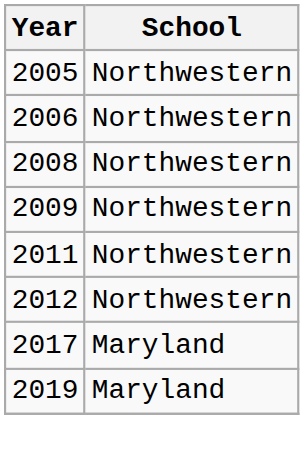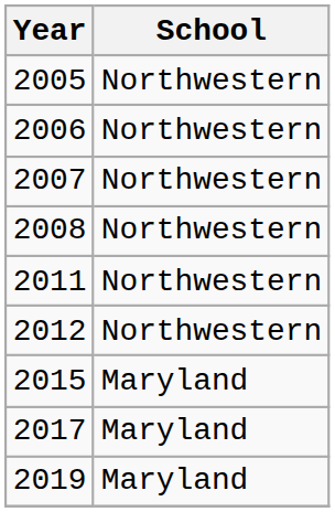+ row: 2007 | Northwestern
- row: 2009 | Northwestern
+ row: 2015 | Maryland
